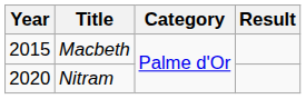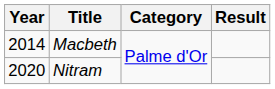Macbeth | Year: 2015 -> 2014
